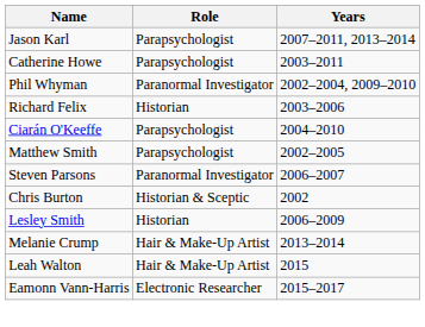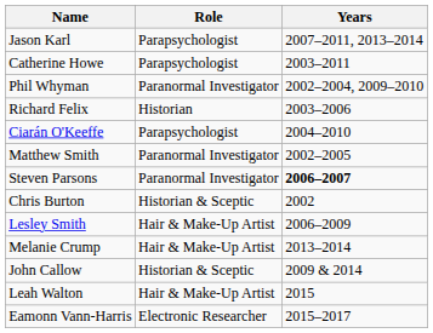Matthew Smith | Role: Parapsychologist -> Paranormal Investigator
Steven Parsons | Years: normal -> bold
Lesley Smith | Role: Historian -> Hair & Make-Up Artist
+ row: John Callow | Historian & Sceptic | 2009 & 2014
